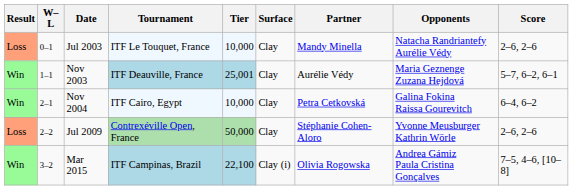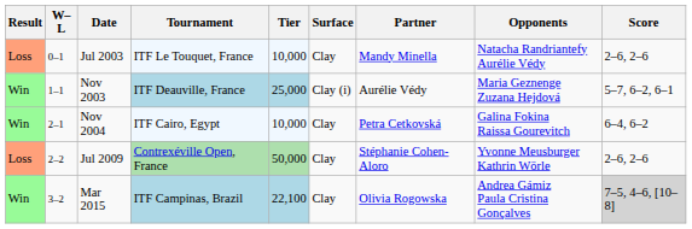Nov 2003 | Tier: 25,001 -> 25,000
Nov 2003 | Surface: Clay -> Clay (i)
Mar 2015 | Surface: Clay (i) -> Clay
Mar 2015 | Score: no background -> lightgrey background
